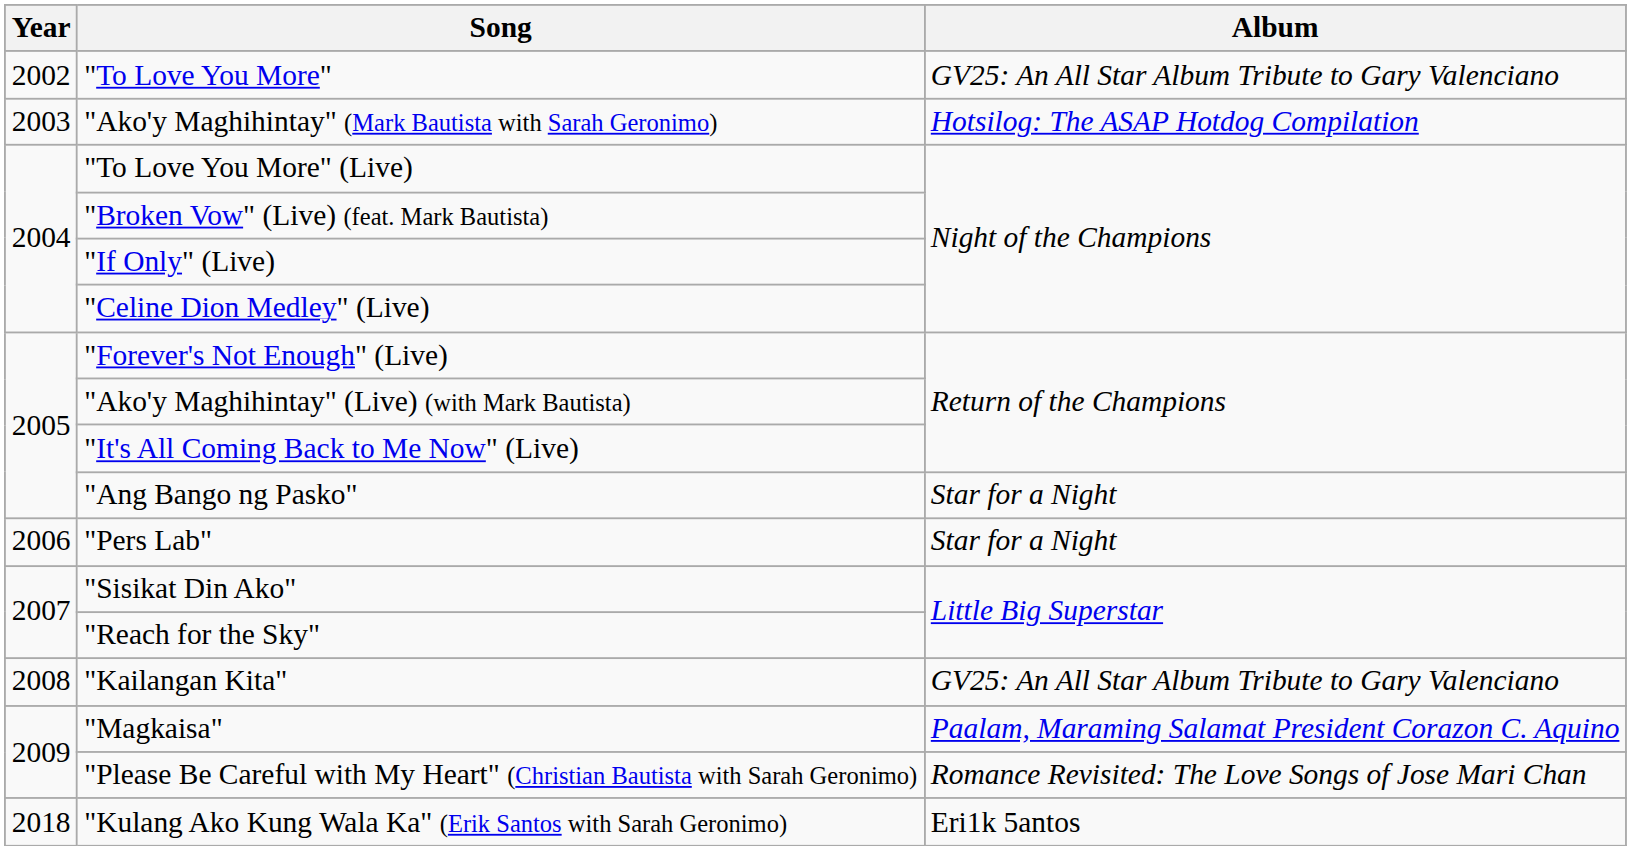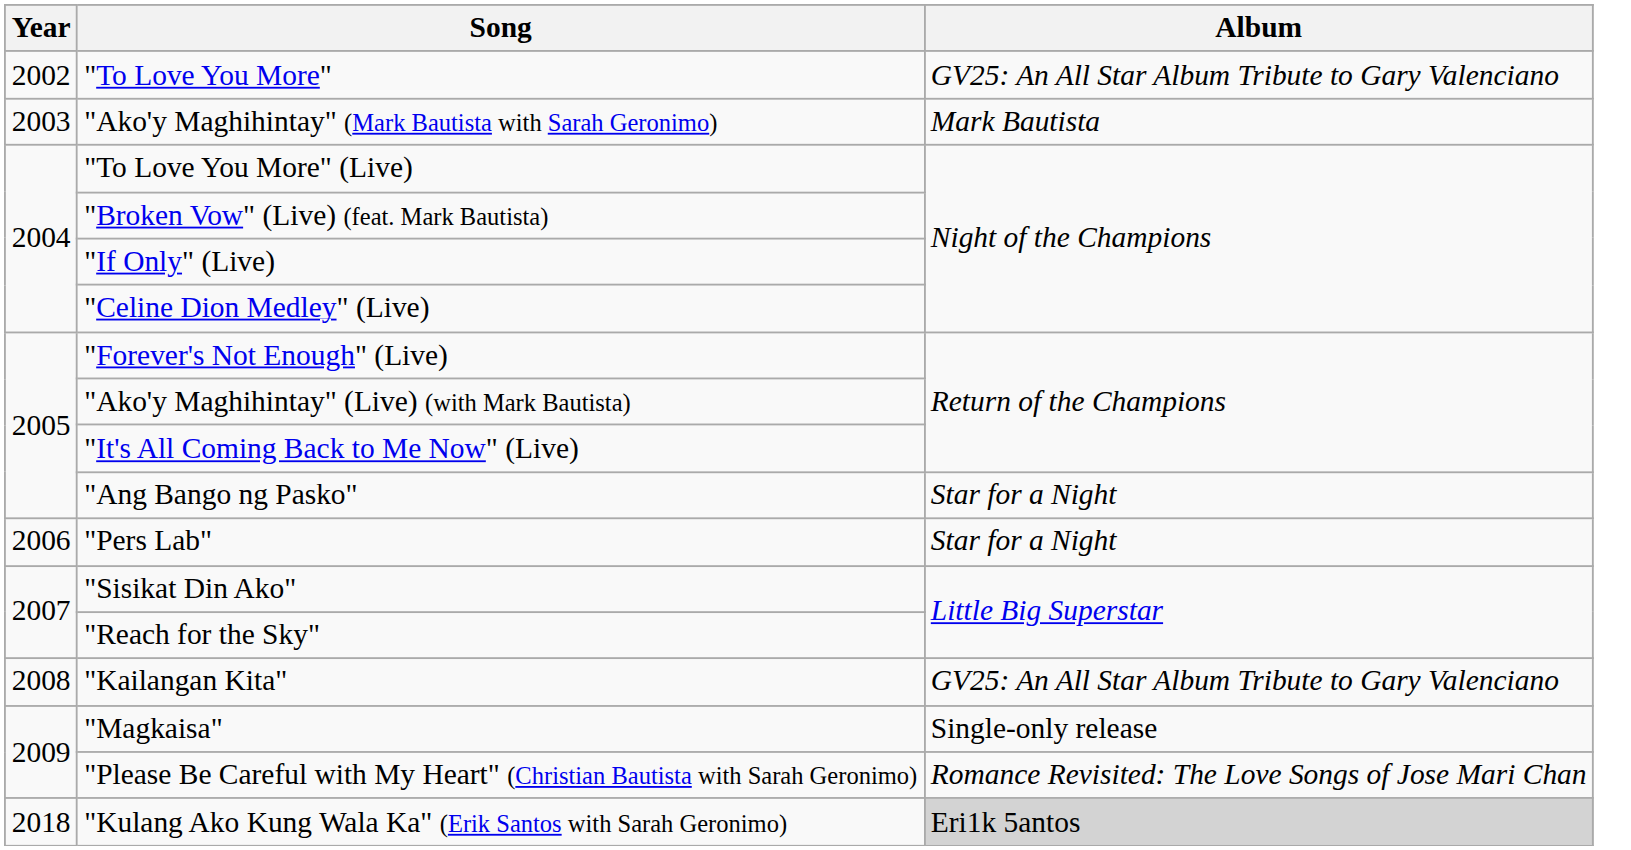"Ako'y Maghihintay" (Mark Bautista with Sarah Geronimo) | Album: Hotsilog: The ASAP Hotdog Compilation -> Mark Bautista
"Magkaisa" | Album: Paalam, Maraming Salamat President Corazon C. Aquino -> Single-only release
"Kulang Ako Kung Wala Ka" (Erik Santos with Sarah Geronimo) | Album: no background -> lightgrey background
